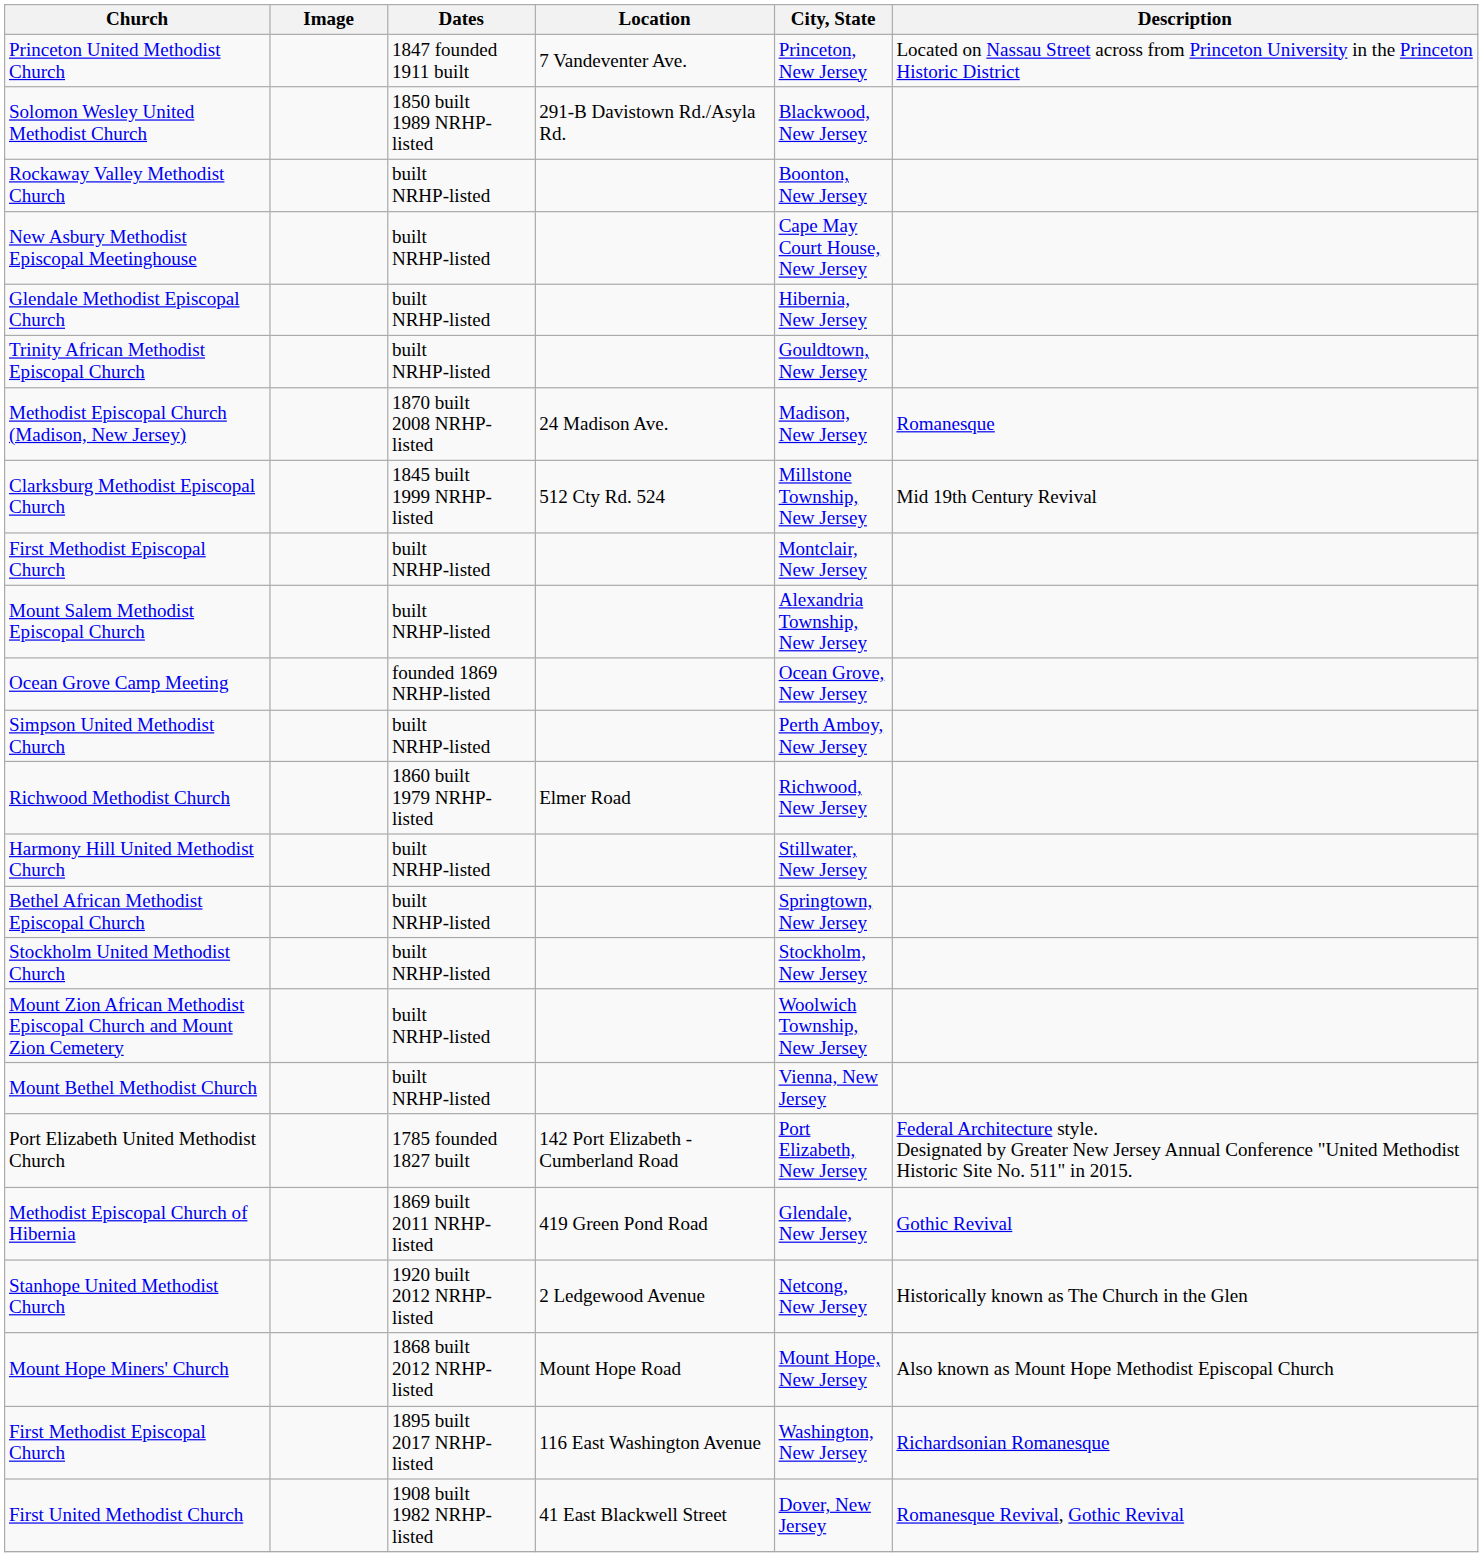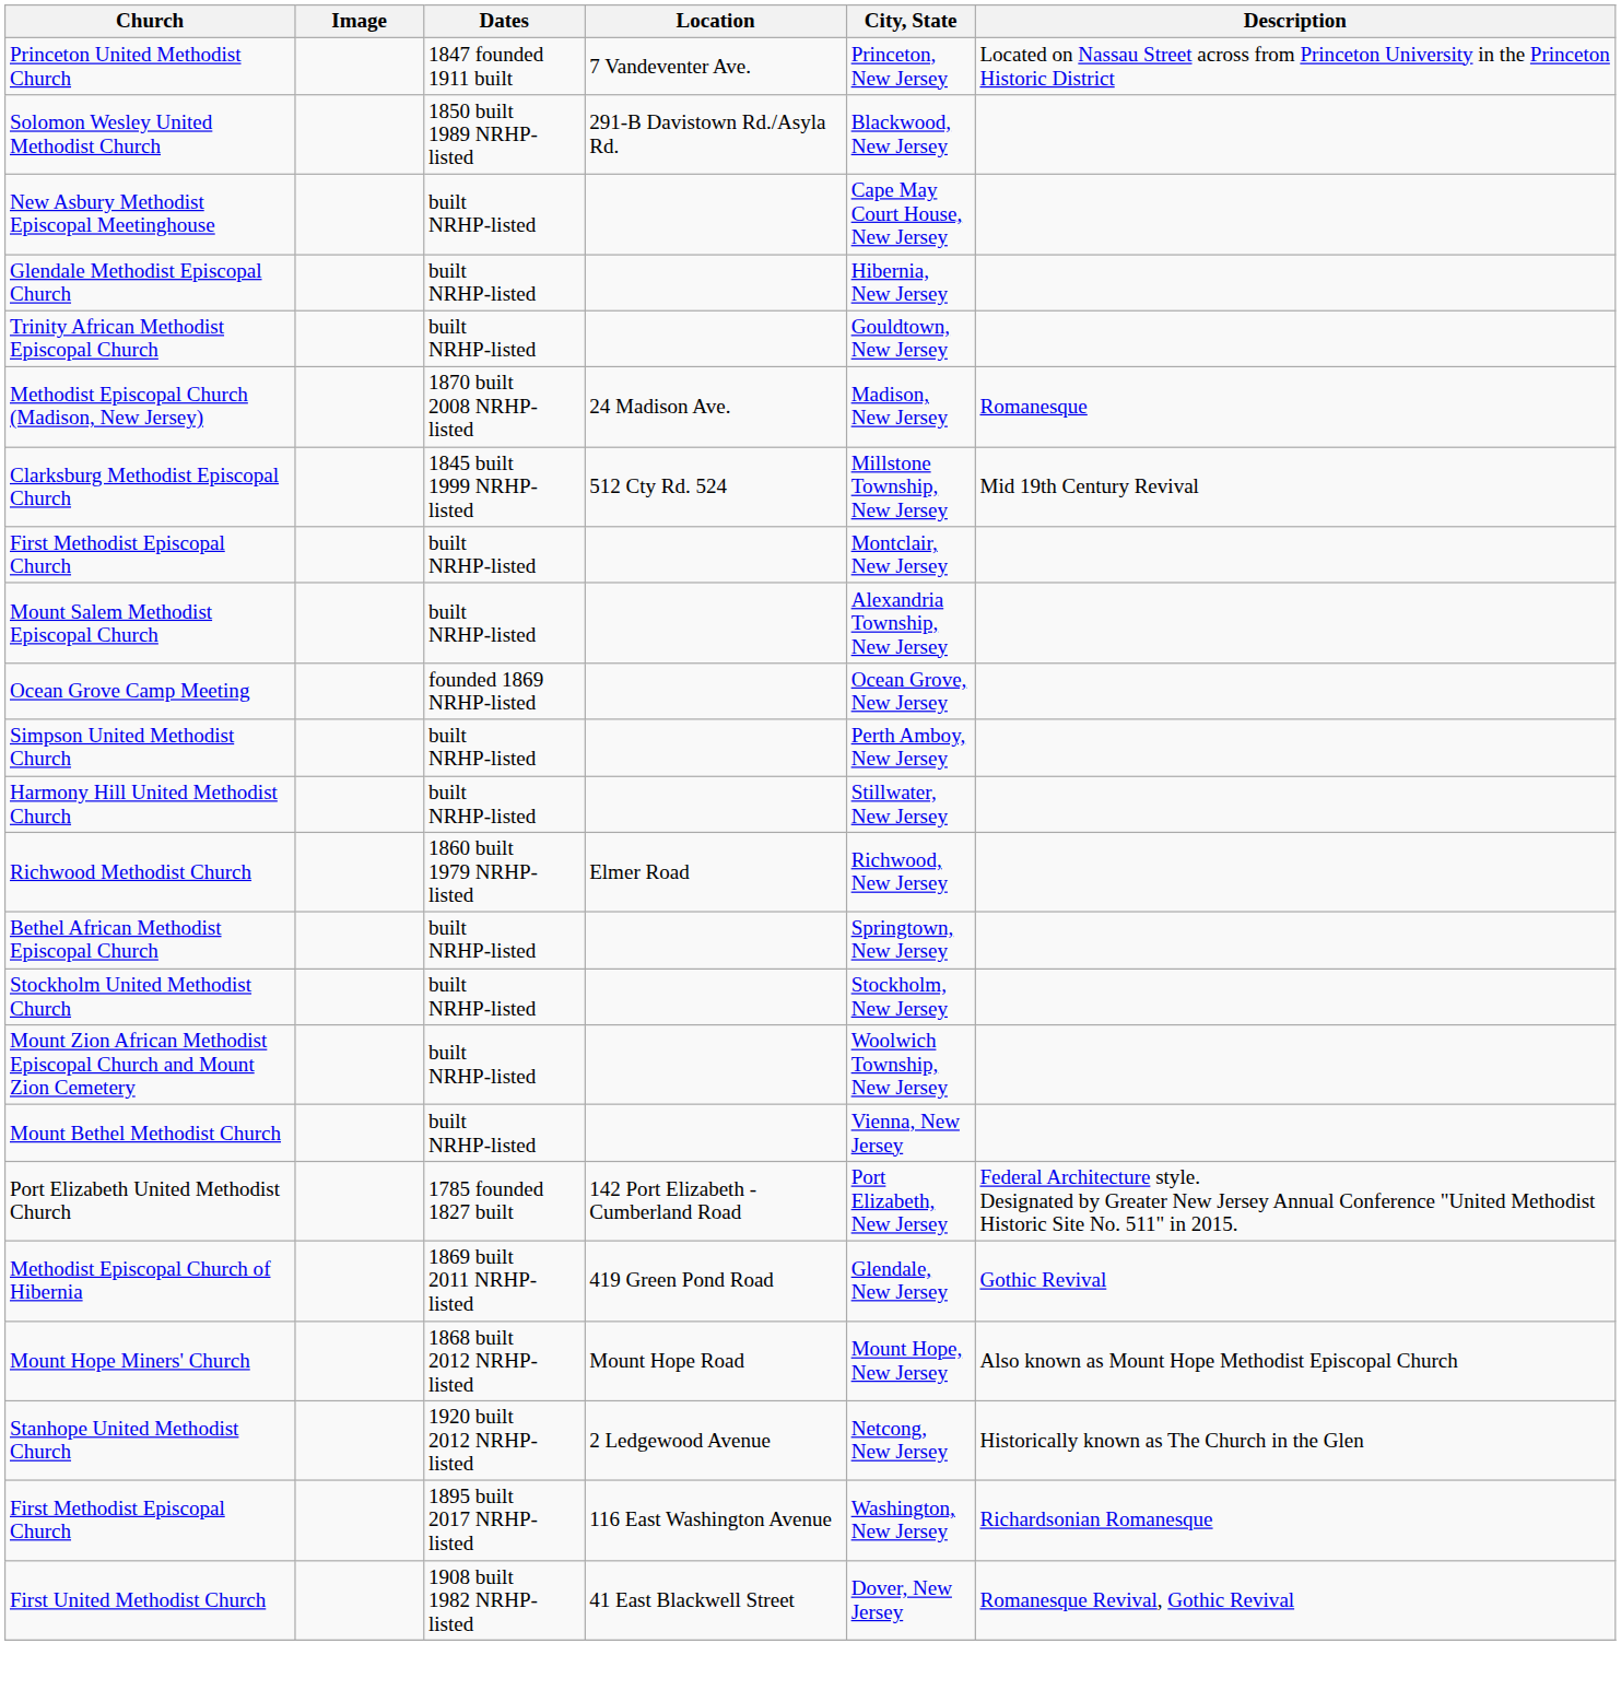- row: Rockaway Valley Methodist Church | built NRHP-listed | Boonton, New Jersey
rows swapped: Richwood Methodist Church <-> Harmony Hill United Methodist Church
rows swapped: Mount Hope Miners' Church <-> Stanhope United Methodist Church
